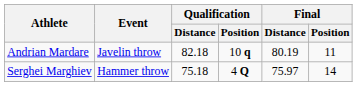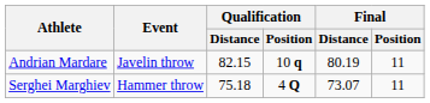Andrian Mardare | Qualification / Distance: 82.18 -> 82.15
Serghei Marghiev | Final / Distance: 75.97 -> 73.07
Serghei Marghiev | Final / Position: 14 -> 11
